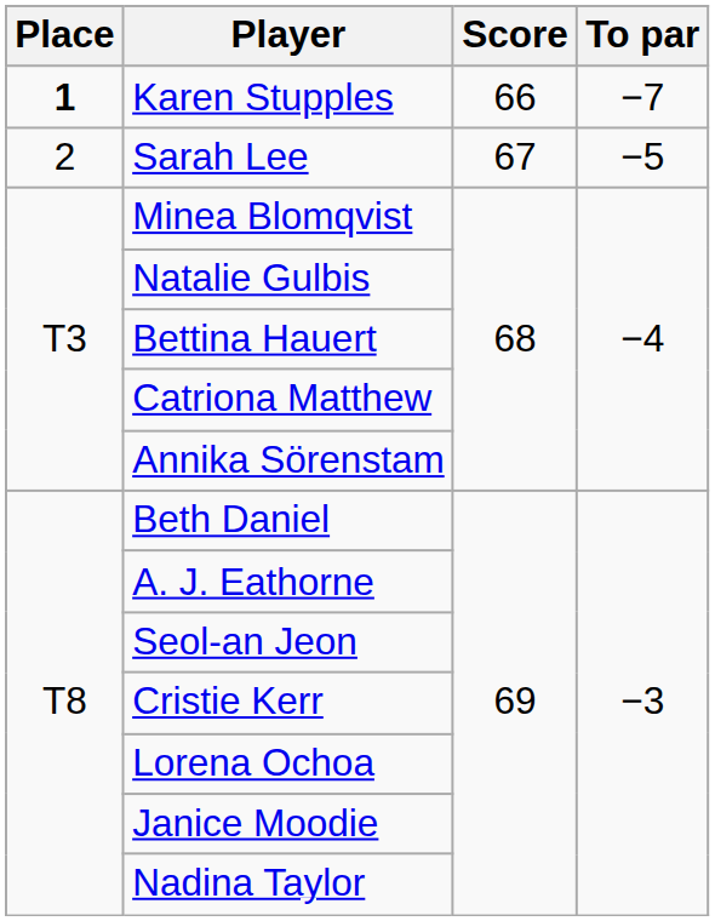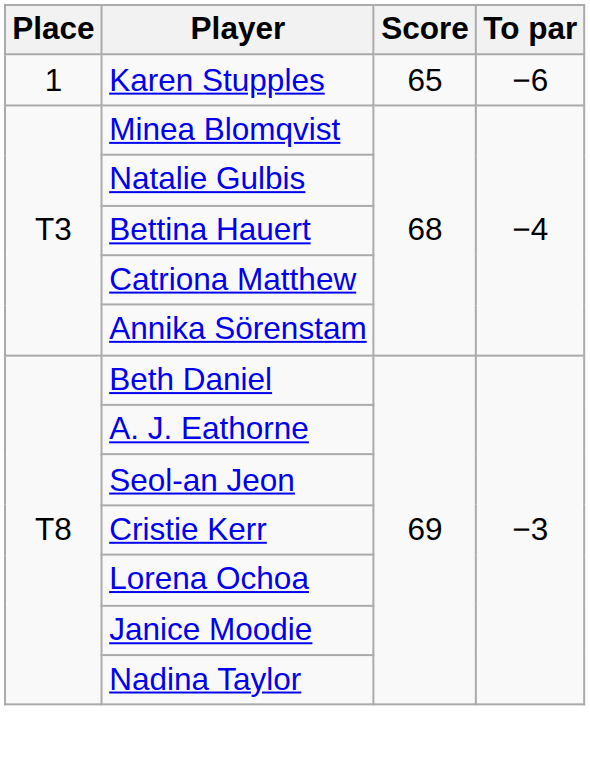Karen Stupples | Place: bold -> normal
Karen Stupples | Score: 66 -> 65
Karen Stupples | To par: −7 -> −6
- row: 2 | Sarah Lee | 67 | −5
